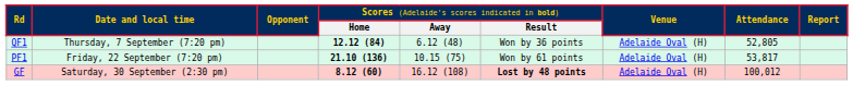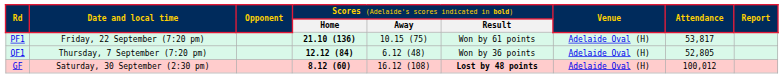rows swapped: QF1 <-> PF1
